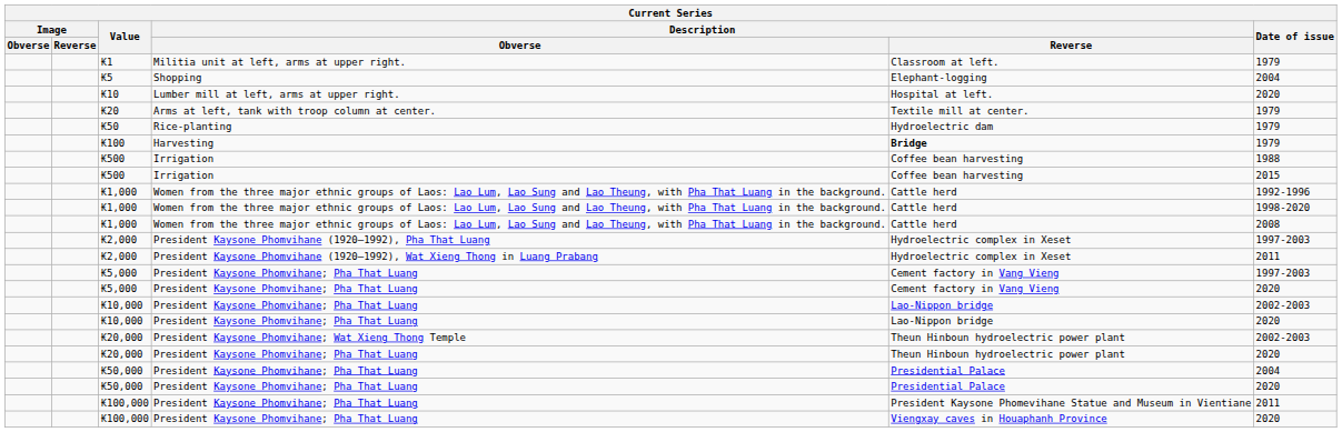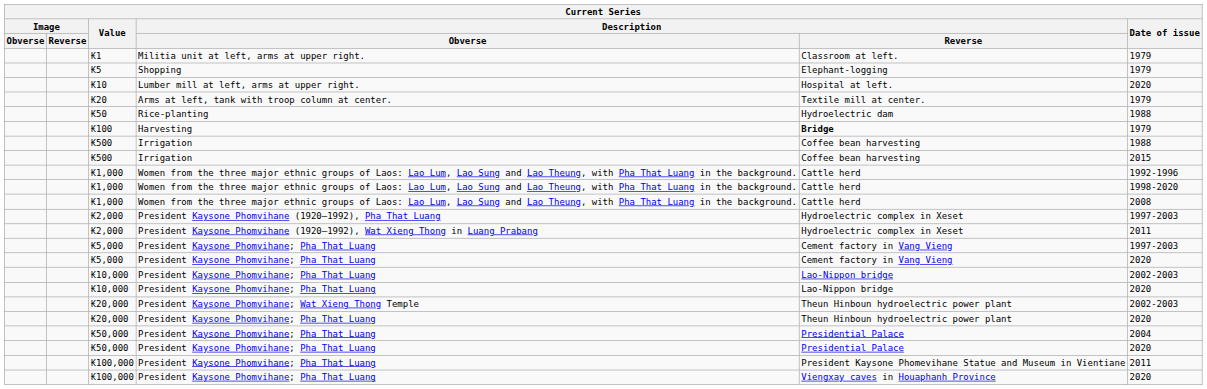₭5 | Date of issue: 2004 -> 1979
₭50 | Date of issue: 1979 -> 1988
